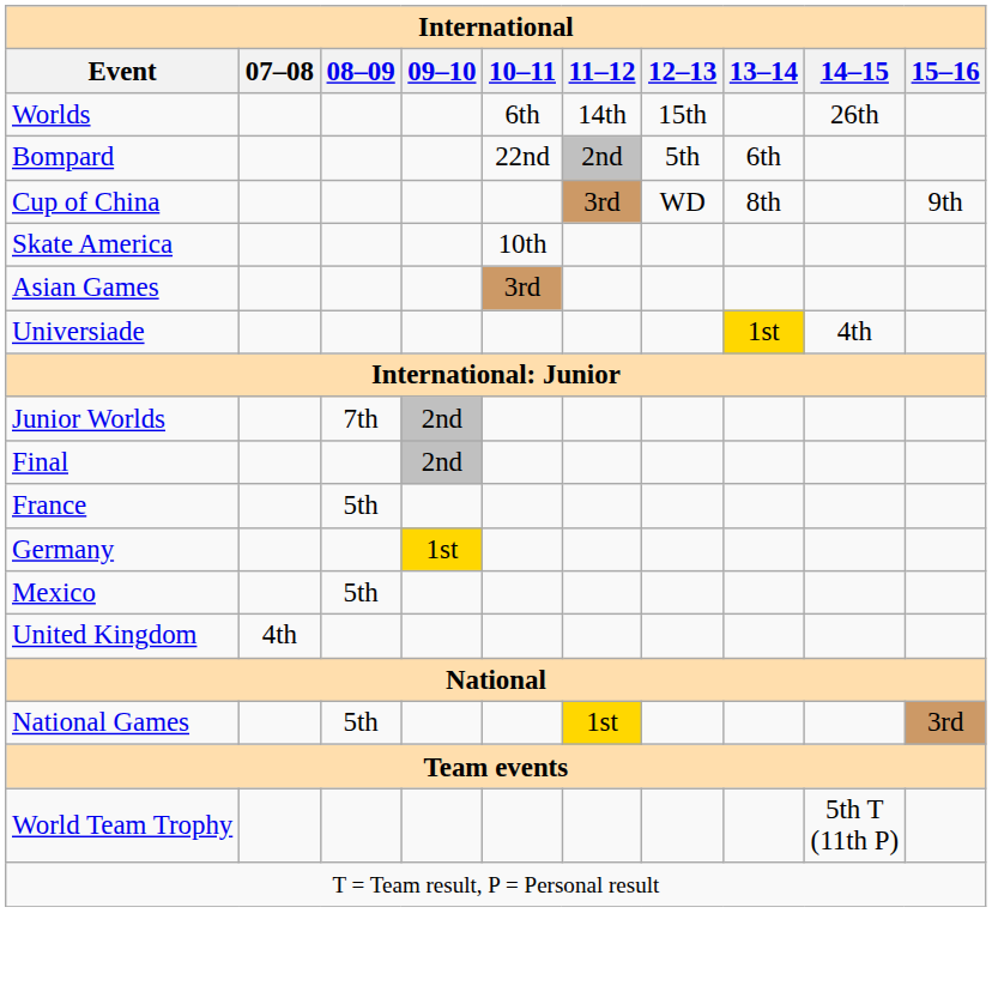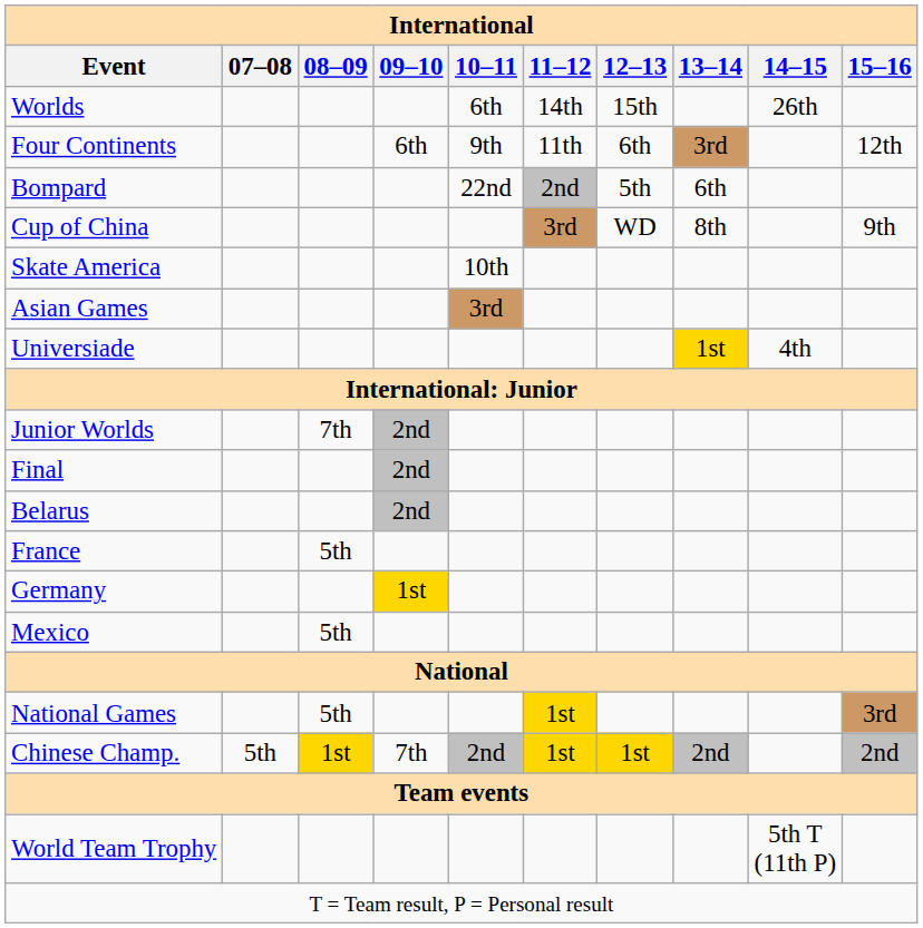+ row: Four Continents | 6th | 9th | 11th | 6th | 3rd | 12th
+ row: Belarus | 2nd
- row: United Kingdom | 4th
+ row: Chinese Champ. | 5th | 1st | 7th | 2nd | 1st | 1st | 2nd | 2nd
